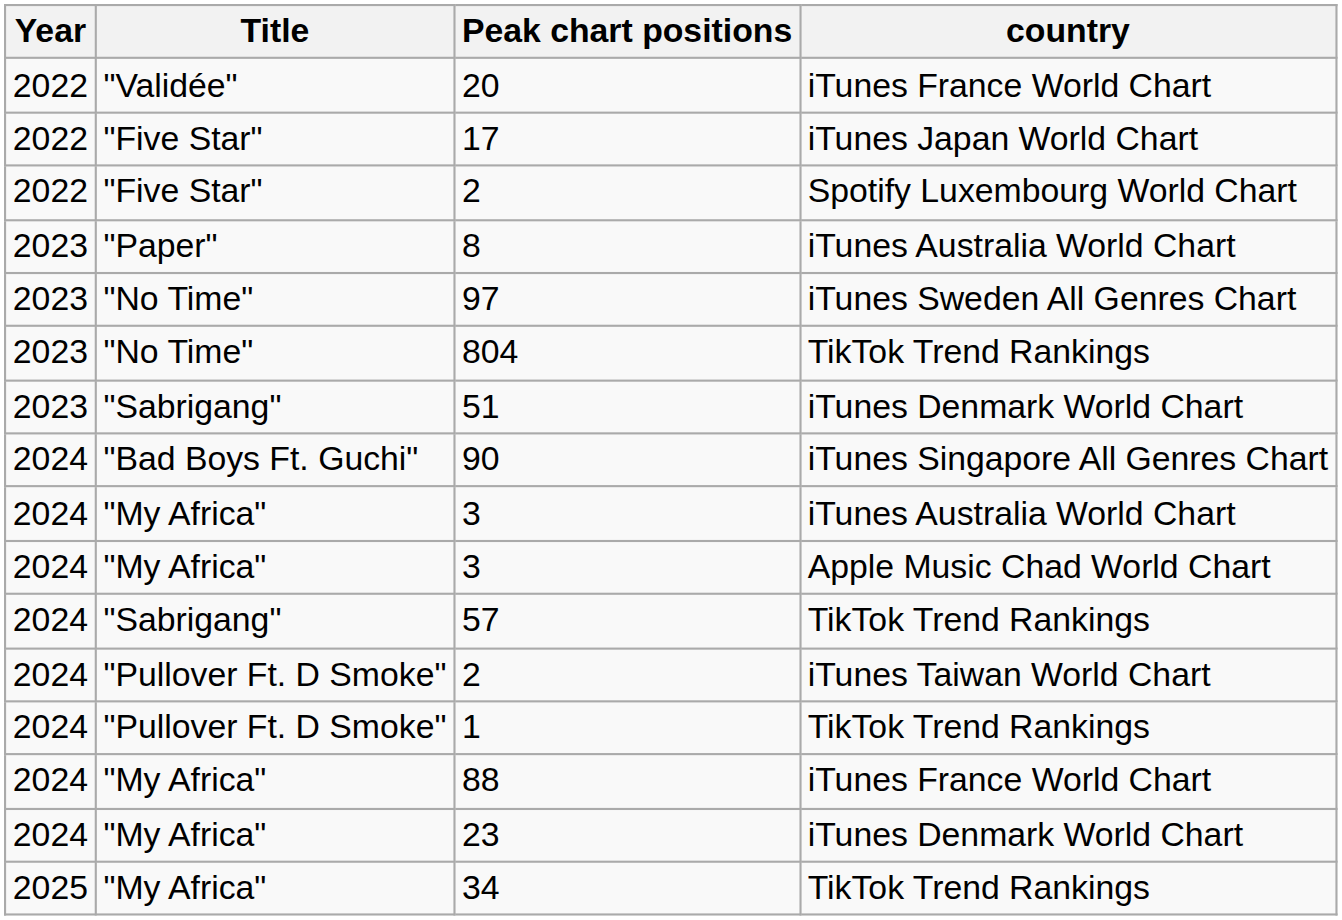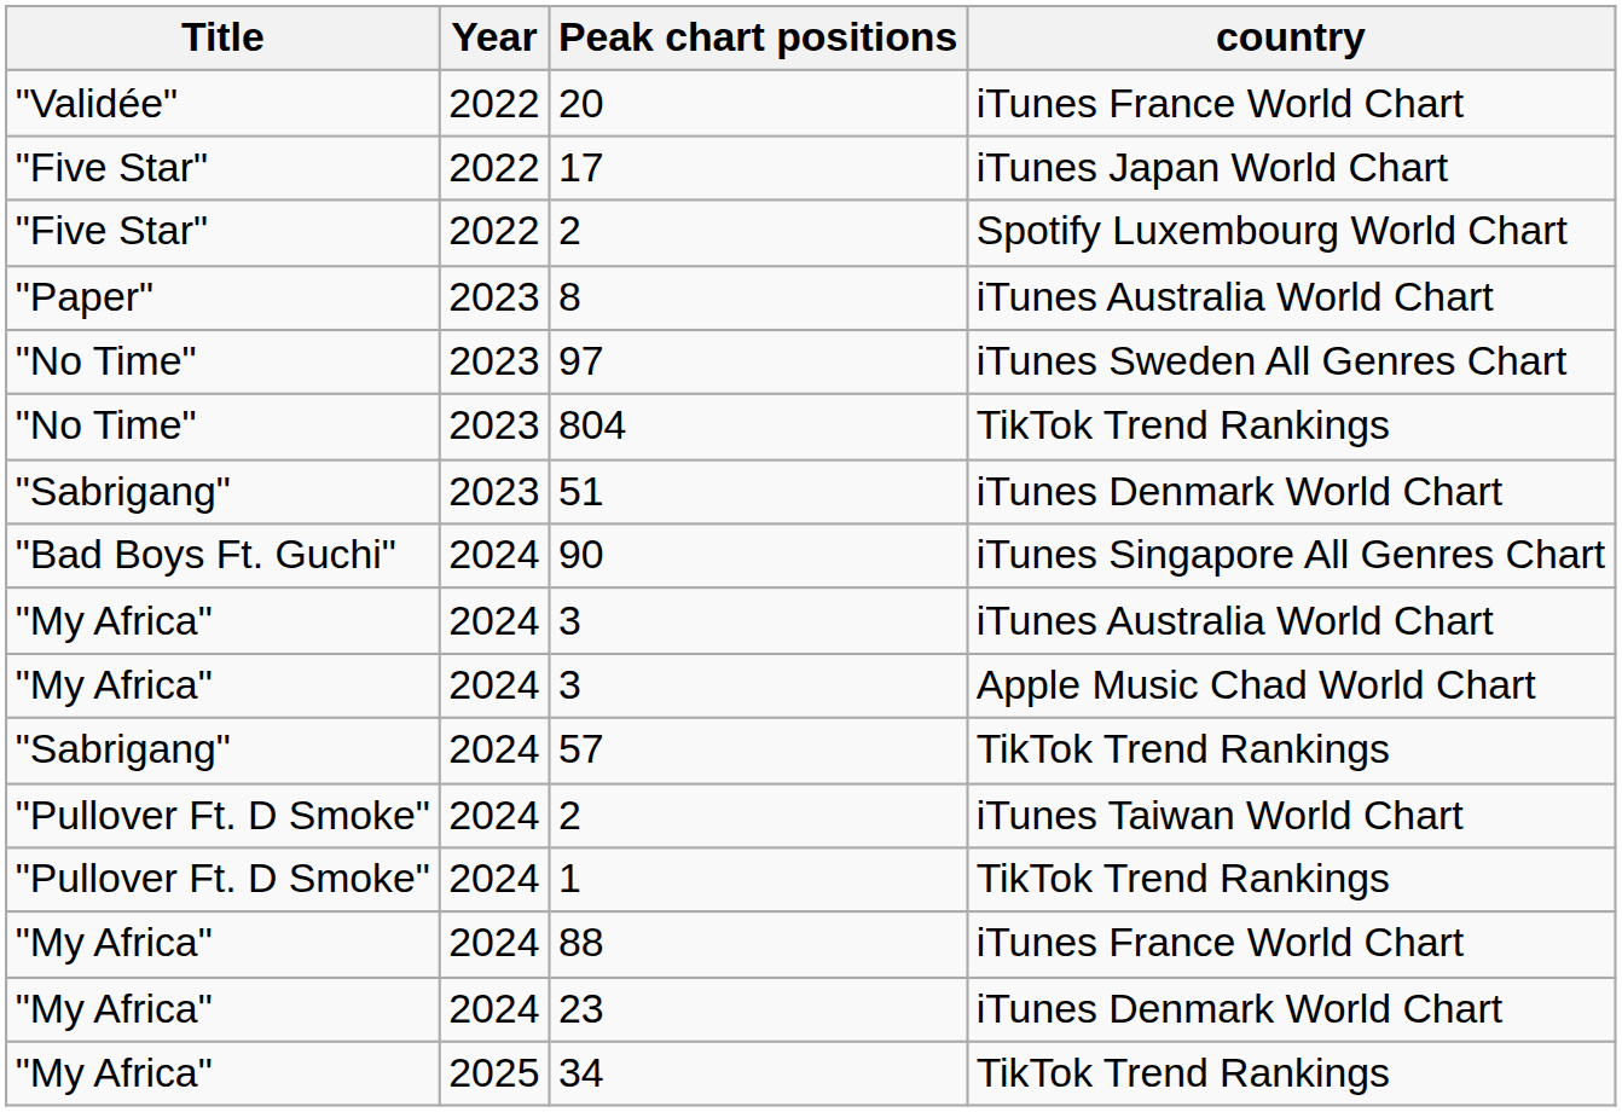columns swapped: Title <-> Year
